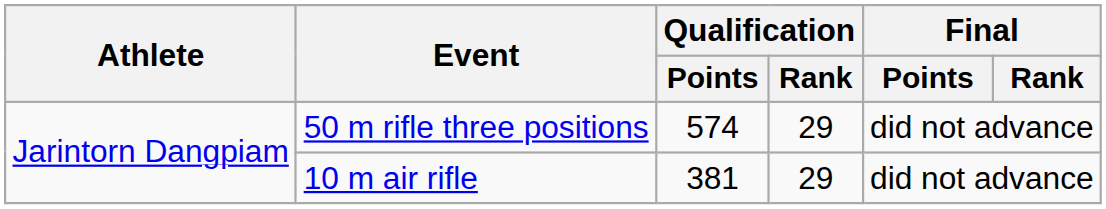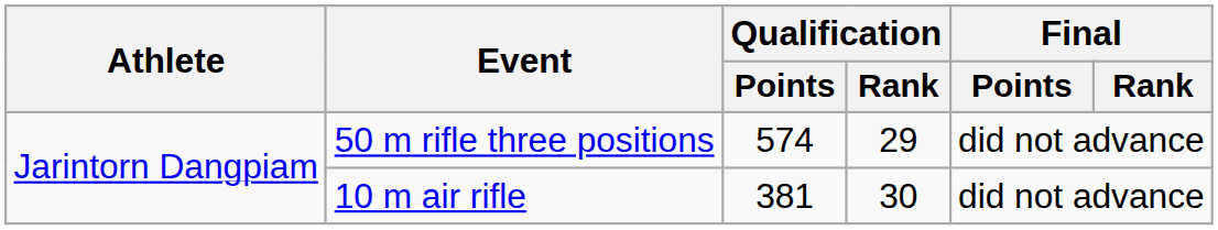10 m air rifle | Qualification / Rank: 29 -> 30
